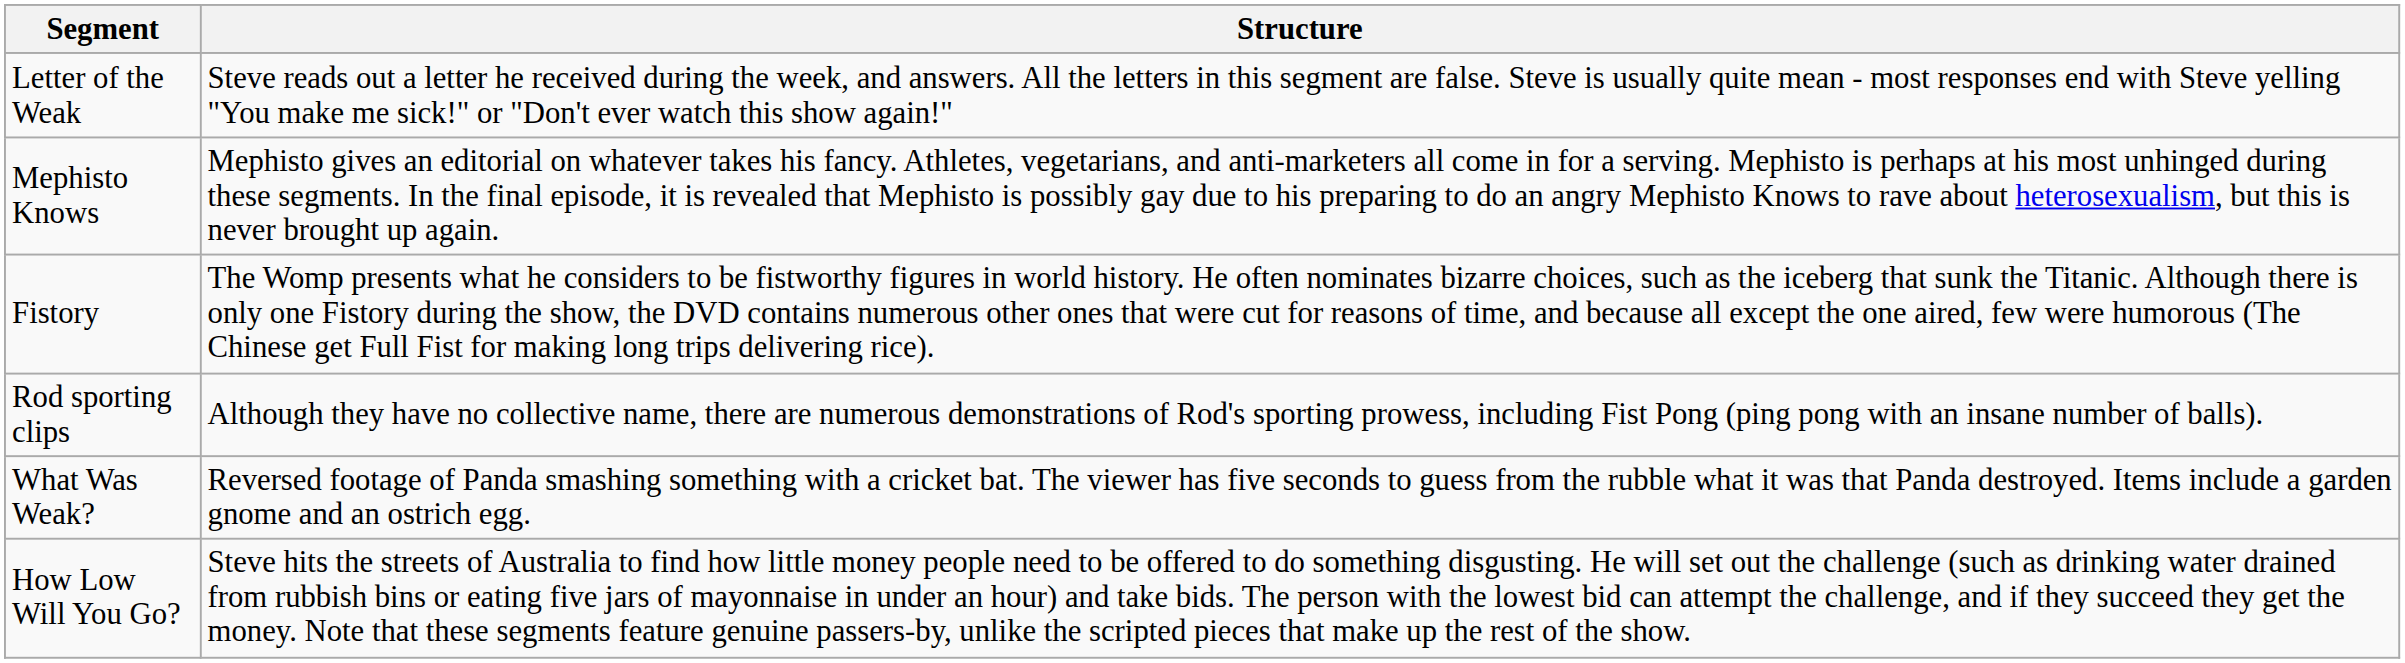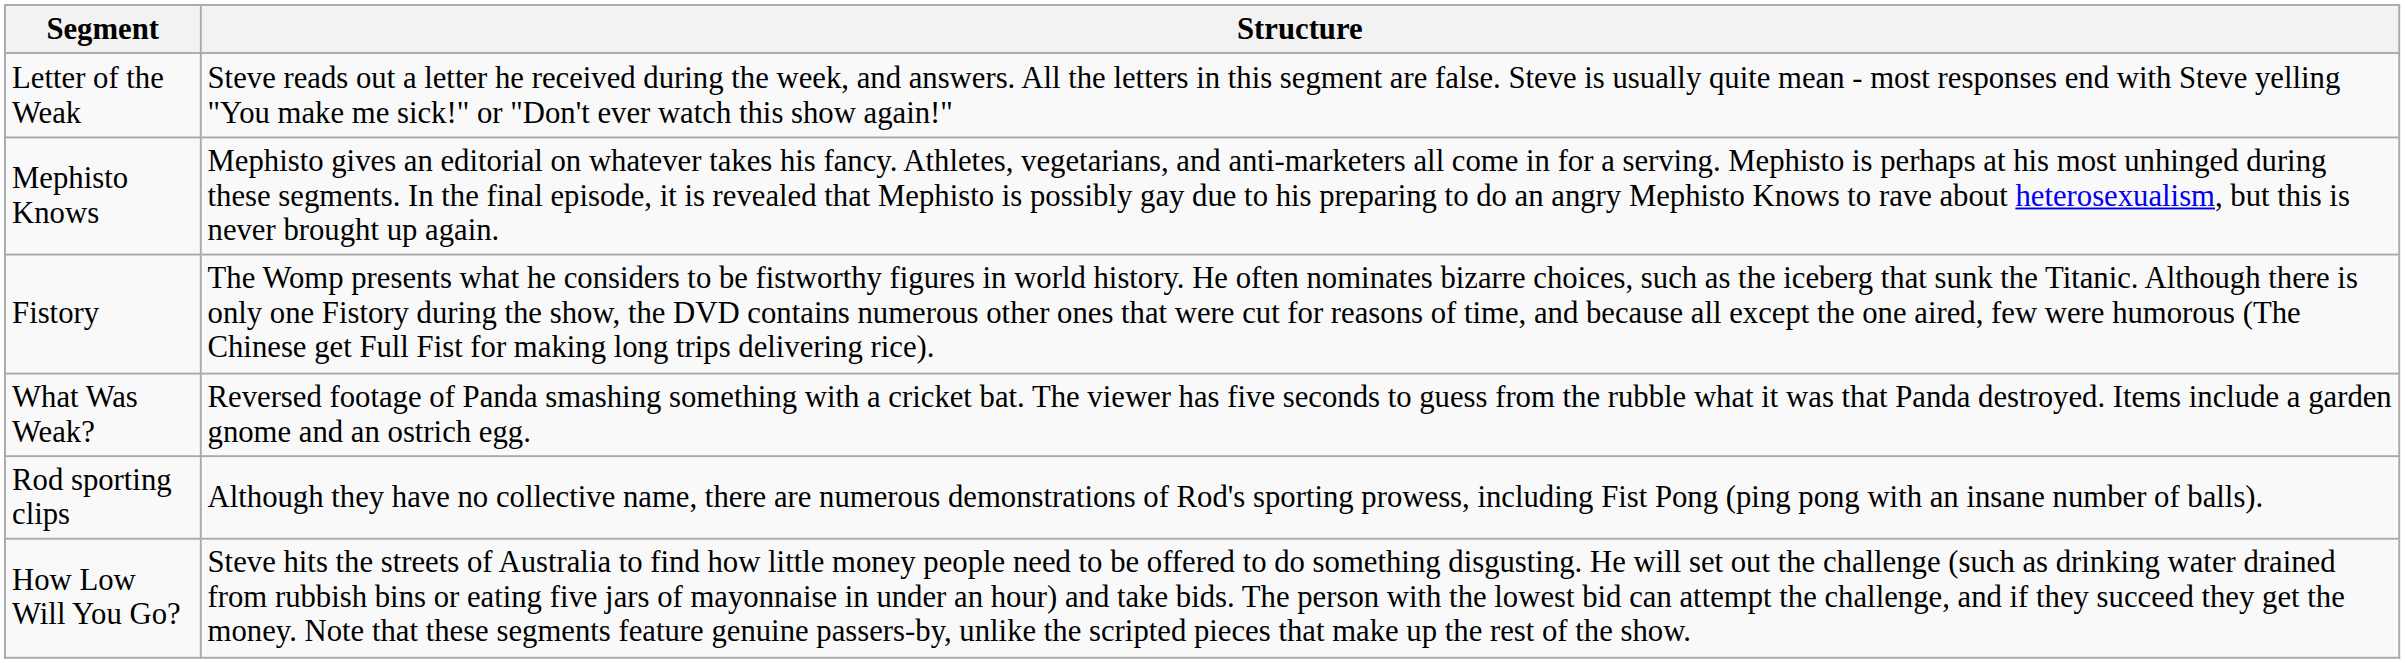rows swapped: Rod sporting clips <-> What Was Weak?
